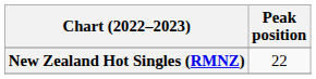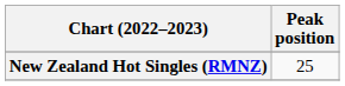New Zealand Hot Singles (RMNZ) | Peak position: 22 -> 25
